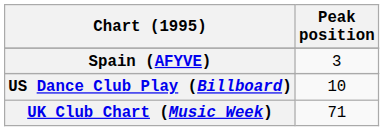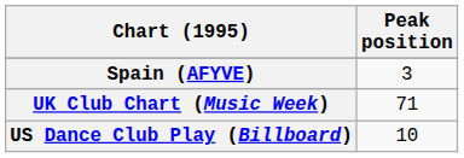rows swapped: UK Club Chart (Music Week) <-> US Dance Club Play (Billboard)
